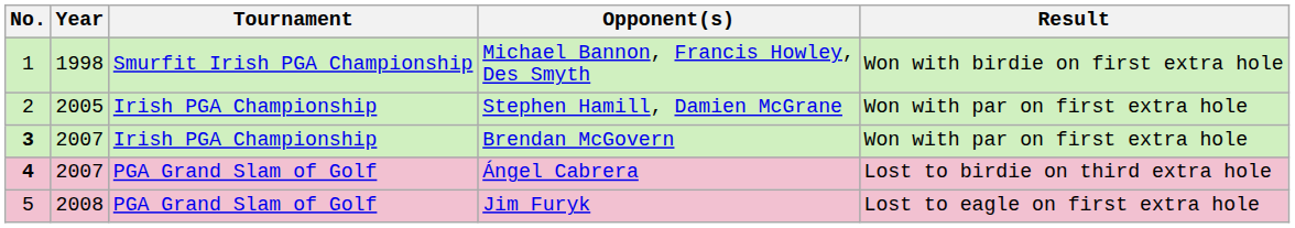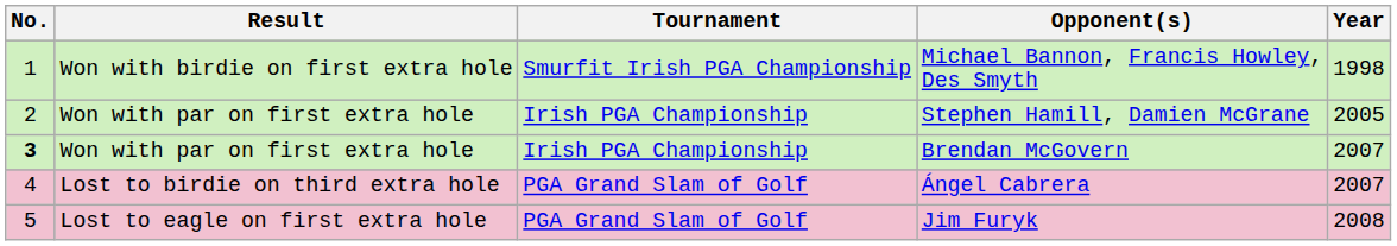columns swapped: Year <-> Result
Ángel Cabrera | No.: bold -> normal
